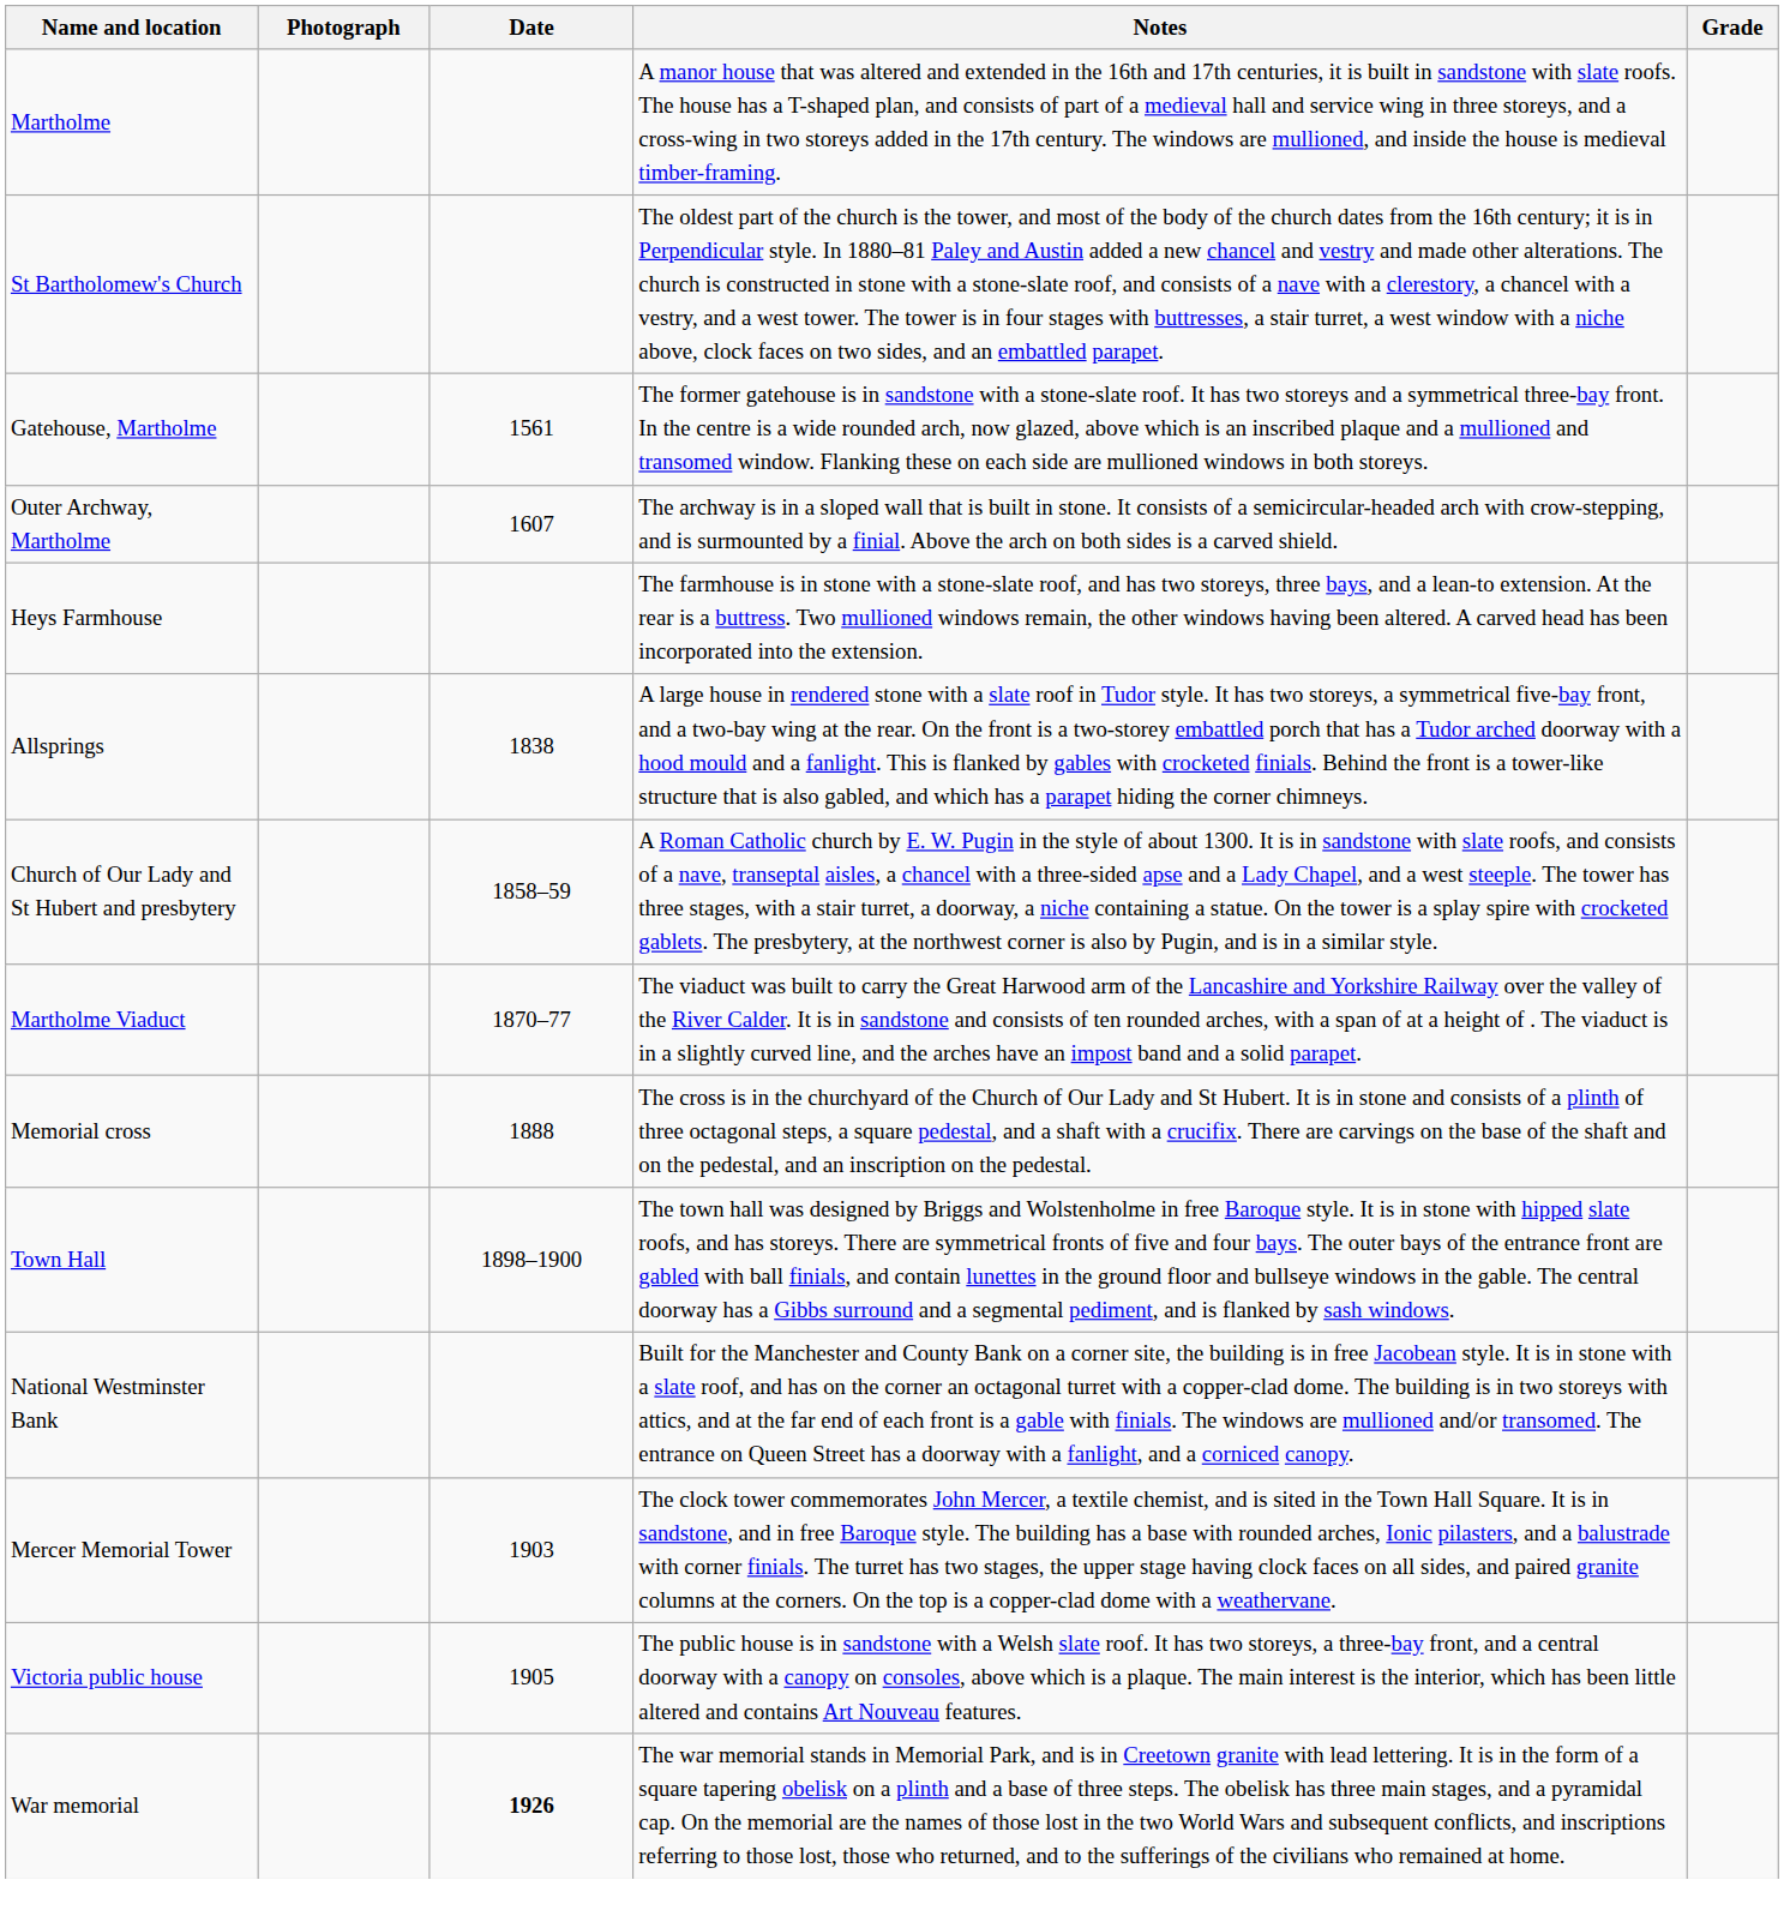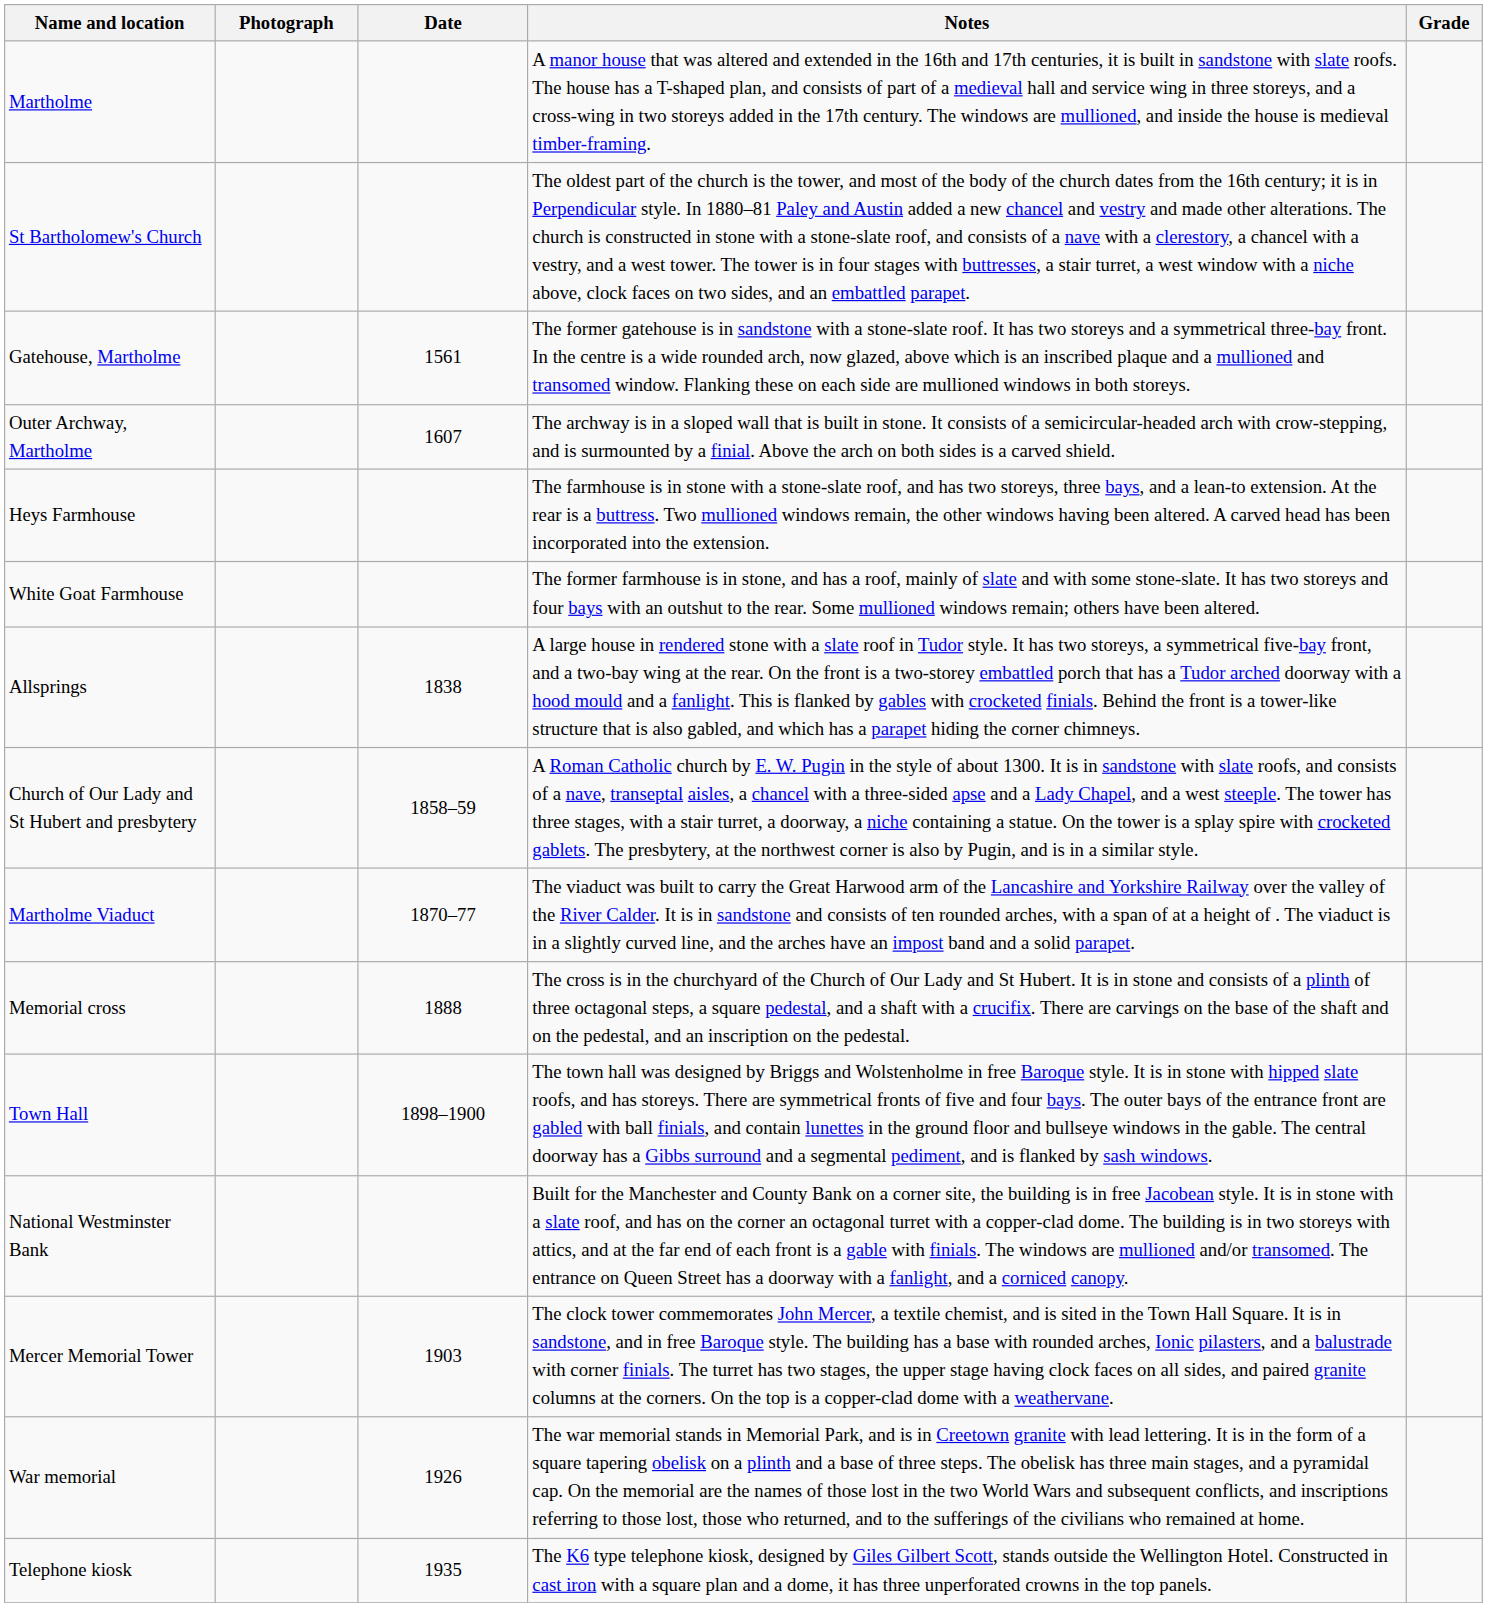+ row: White Goat Farmhouse | The former farmhouse is in stone, and has a roof, mainly of slate and with some stone-slate. It has two storeys and four bays with an outshut to the rear. Some mullioned windows remain; others have been altered.
- row: Victoria public house | 1905 | The public house is in sandstone with a Welsh slate roof. It has two storeys, a three-bay front, and a central doorway with a canopy on consoles, above which is a plaque. The main interest is the interior, which has been little altered and contains Art Nouveau features.
War memorial | Date: bold -> normal
+ row: Telephone kiosk | 1935 | The K6 type telephone kiosk, designed by Giles Gilbert Scott, stands outside the Wellington Hotel. Constructed in cast iron with a square plan and a dome, it has three unperforated crowns in the top panels.
